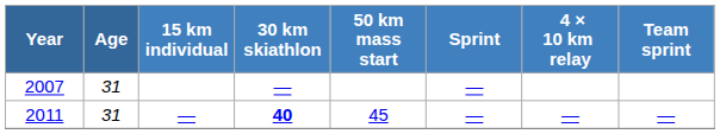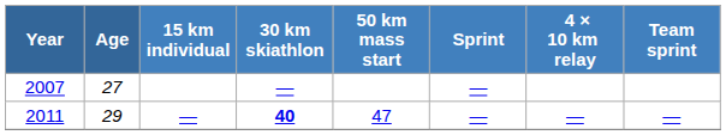2007 | Age: 31 -> 27
2011 | Age: 31 -> 29
2011 | 50 km mass start: 45 -> 47
